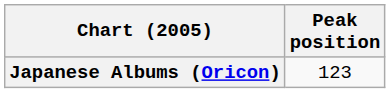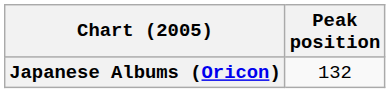Japanese Albums (Oricon) | Peak position: 123 -> 132
